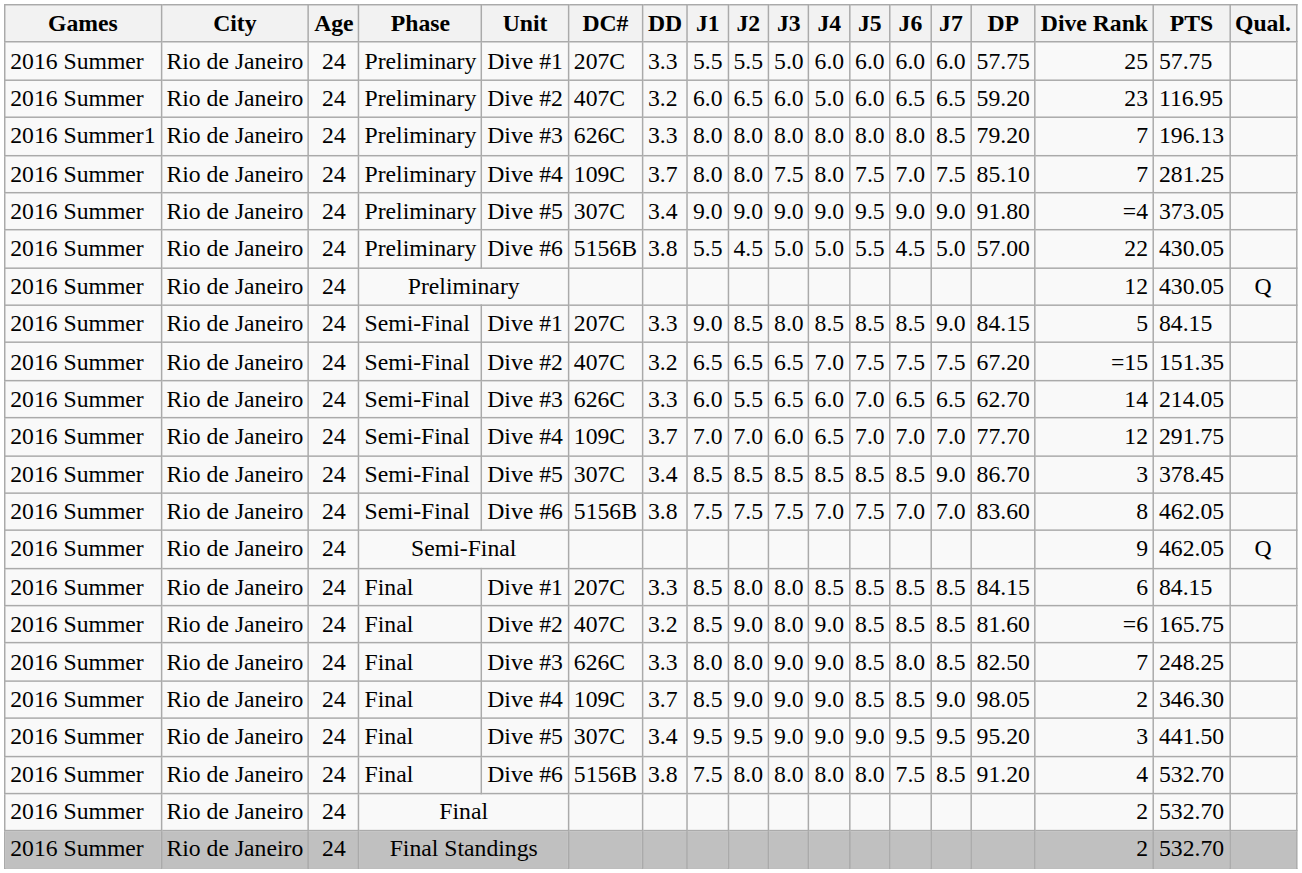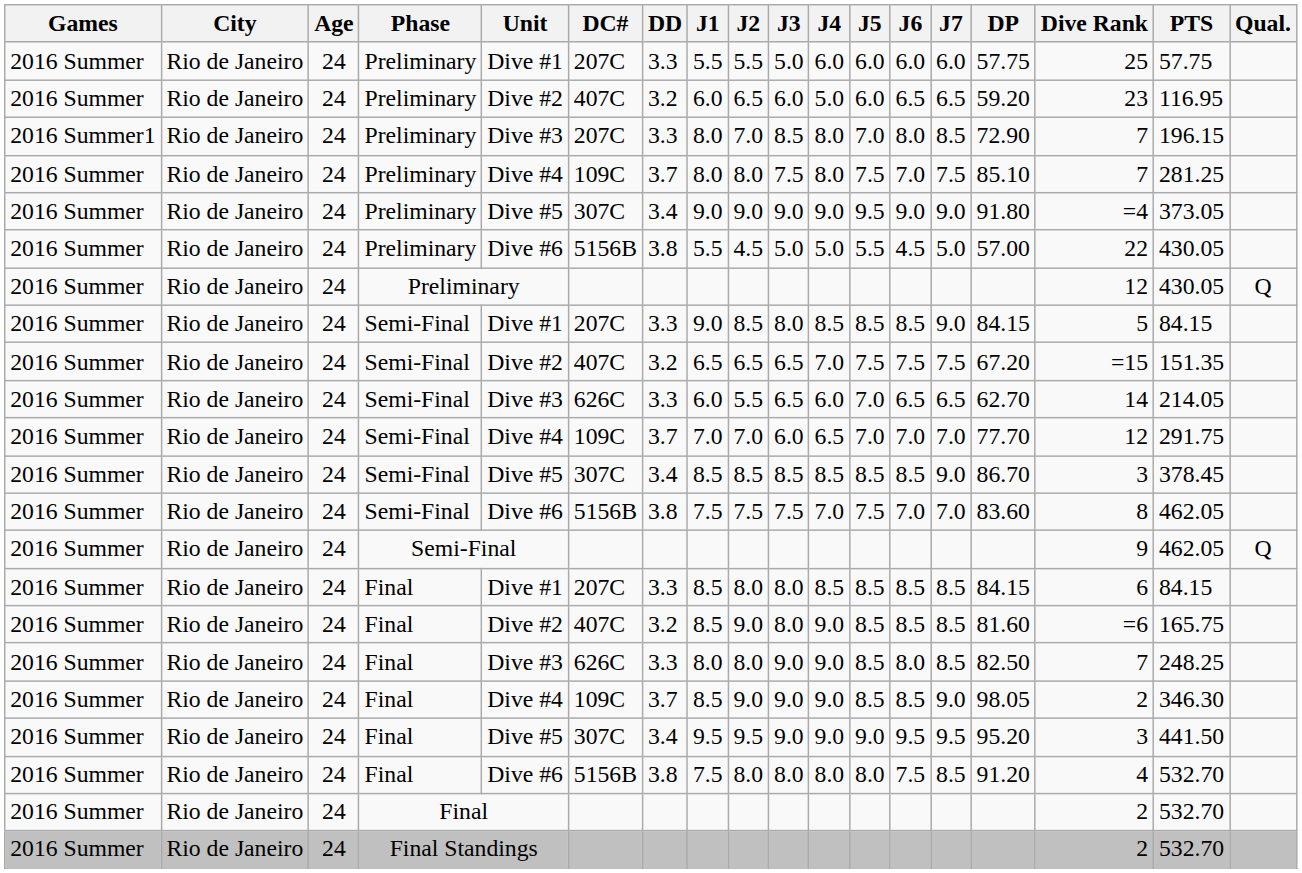2016 Summer1 / Preliminary | DC#: 626C -> 207C
2016 Summer1 / Preliminary | J2: 8.0 -> 7.0
2016 Summer1 / Preliminary | J3: 8.0 -> 8.5
2016 Summer1 / Preliminary | J5: 8.0 -> 7.0
2016 Summer1 / Preliminary | DP: 79.20 -> 72.90
2016 Summer1 / Preliminary | PTS: 196.13 -> 196.15
